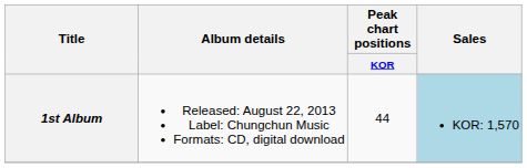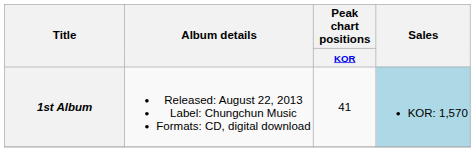1st Album | Peak chart positions / KOR: 44 -> 41
